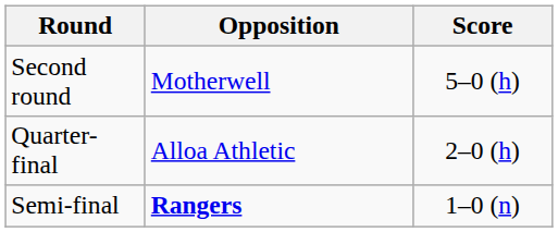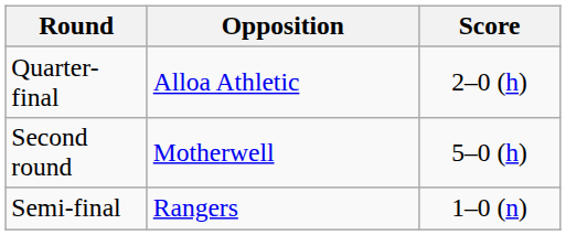rows swapped: Second round <-> Quarter-final
Semi-final | Opposition: bold -> normal
